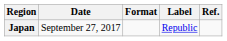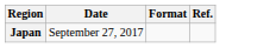- column: Label | Republic
